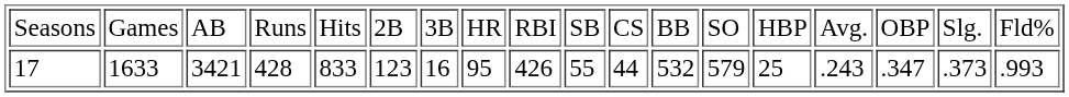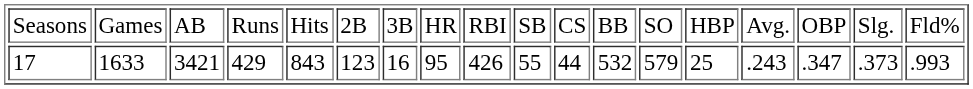17 | column 4: 428 -> 429
17 | column 5: 833 -> 843
